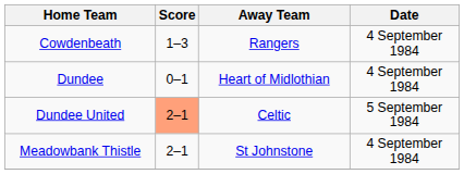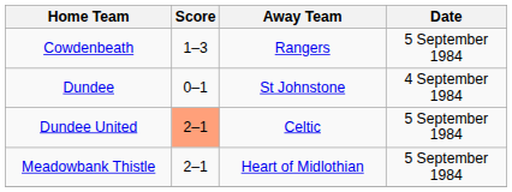Cowdenbeath | Date: 4 September 1984 -> 5 September 1984
Dundee | Away Team: Heart of Midlothian -> St Johnstone
Meadowbank Thistle | Away Team: St Johnstone -> Heart of Midlothian
Meadowbank Thistle | Date: 4 September 1984 -> 5 September 1984
